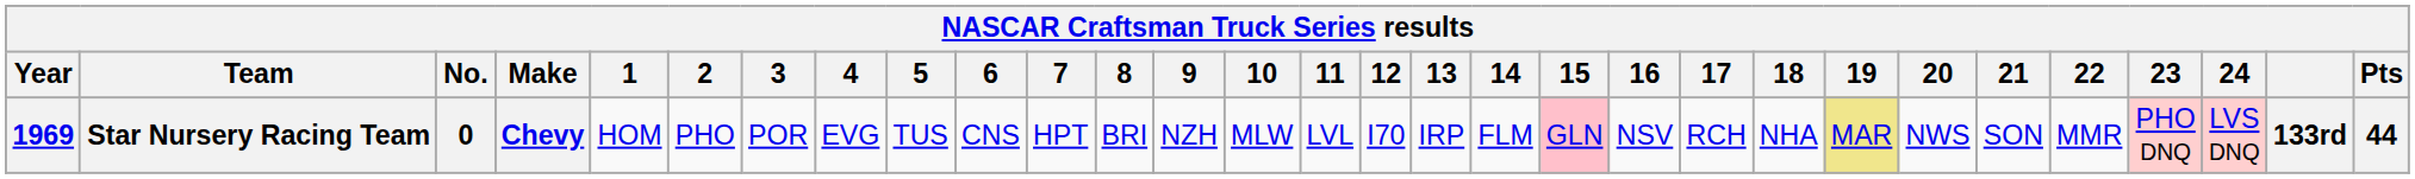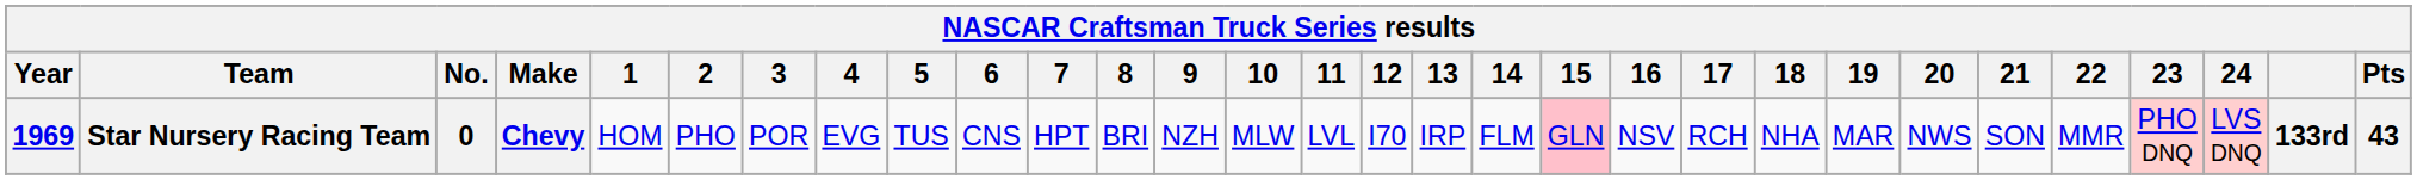Star Nursery Racing Team | 19: khaki background -> no background
Star Nursery Racing Team | Pts: 44 -> 43
